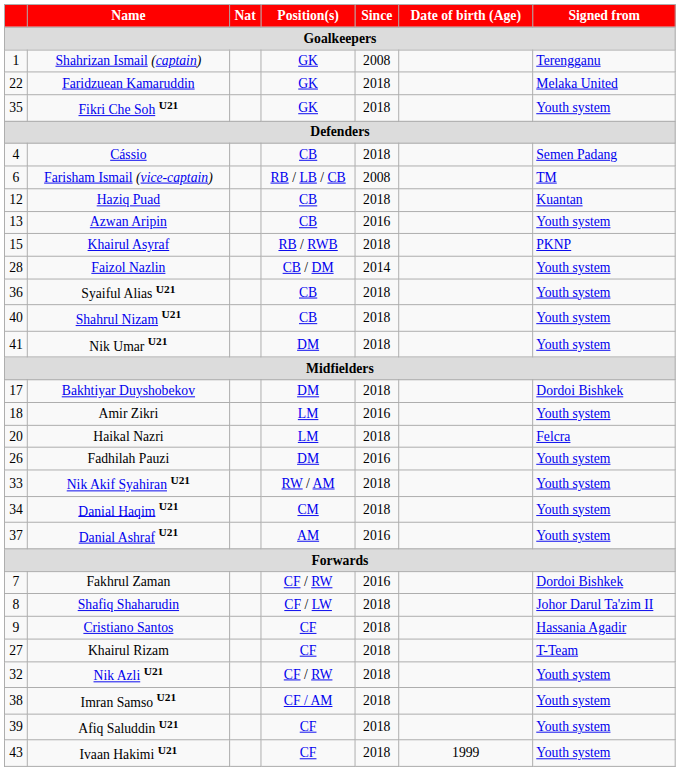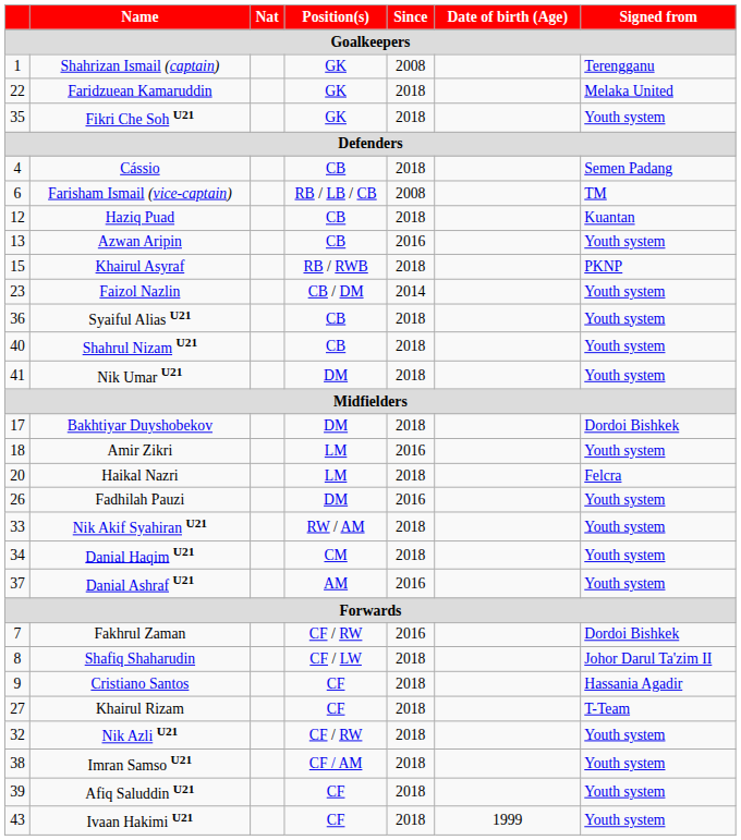Faizol Nazlin | column 1: 28 -> 23
